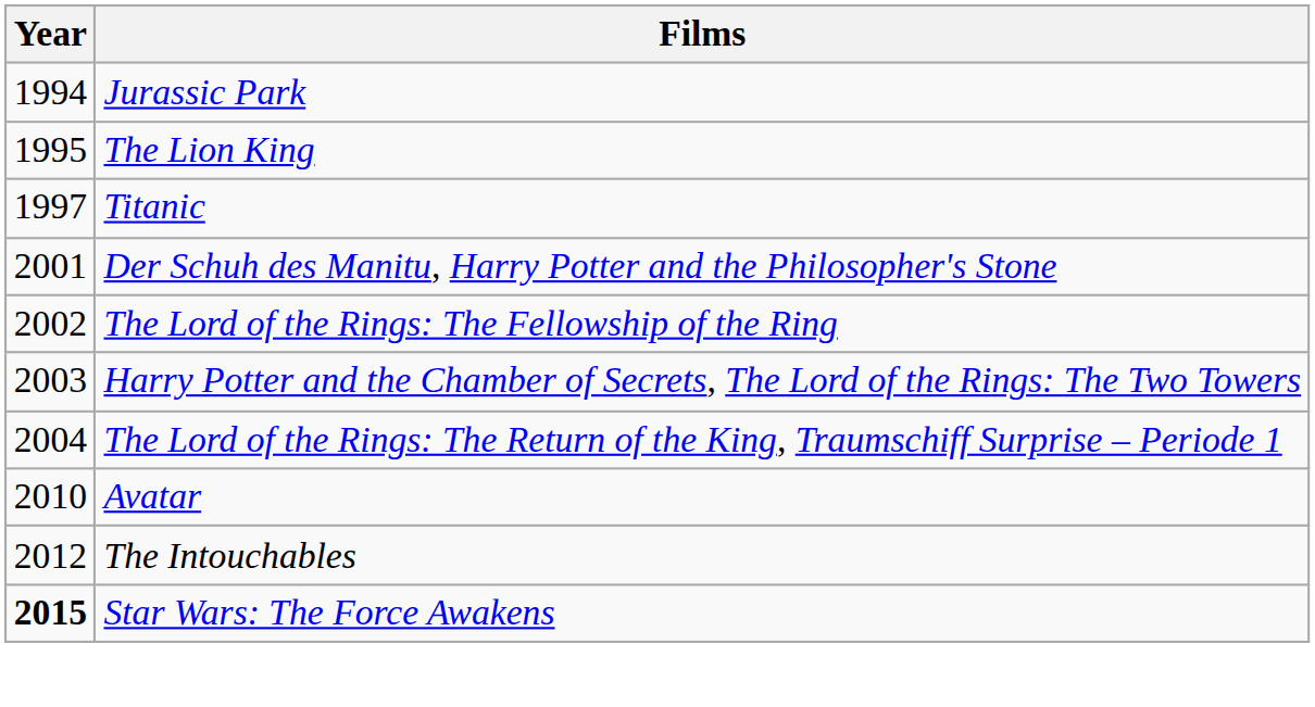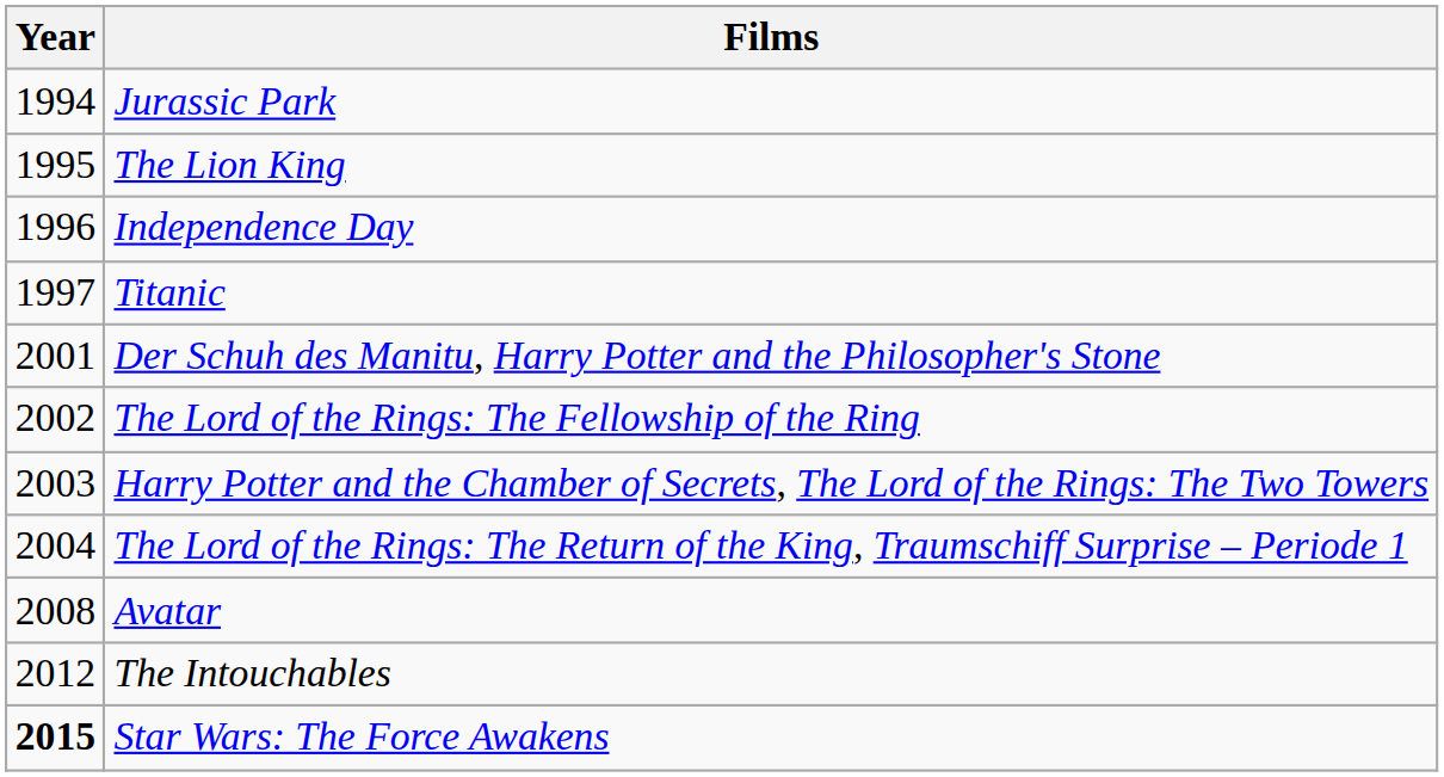+ row: 1996 | Independence Day
Avatar | Year: 2010 -> 2008
